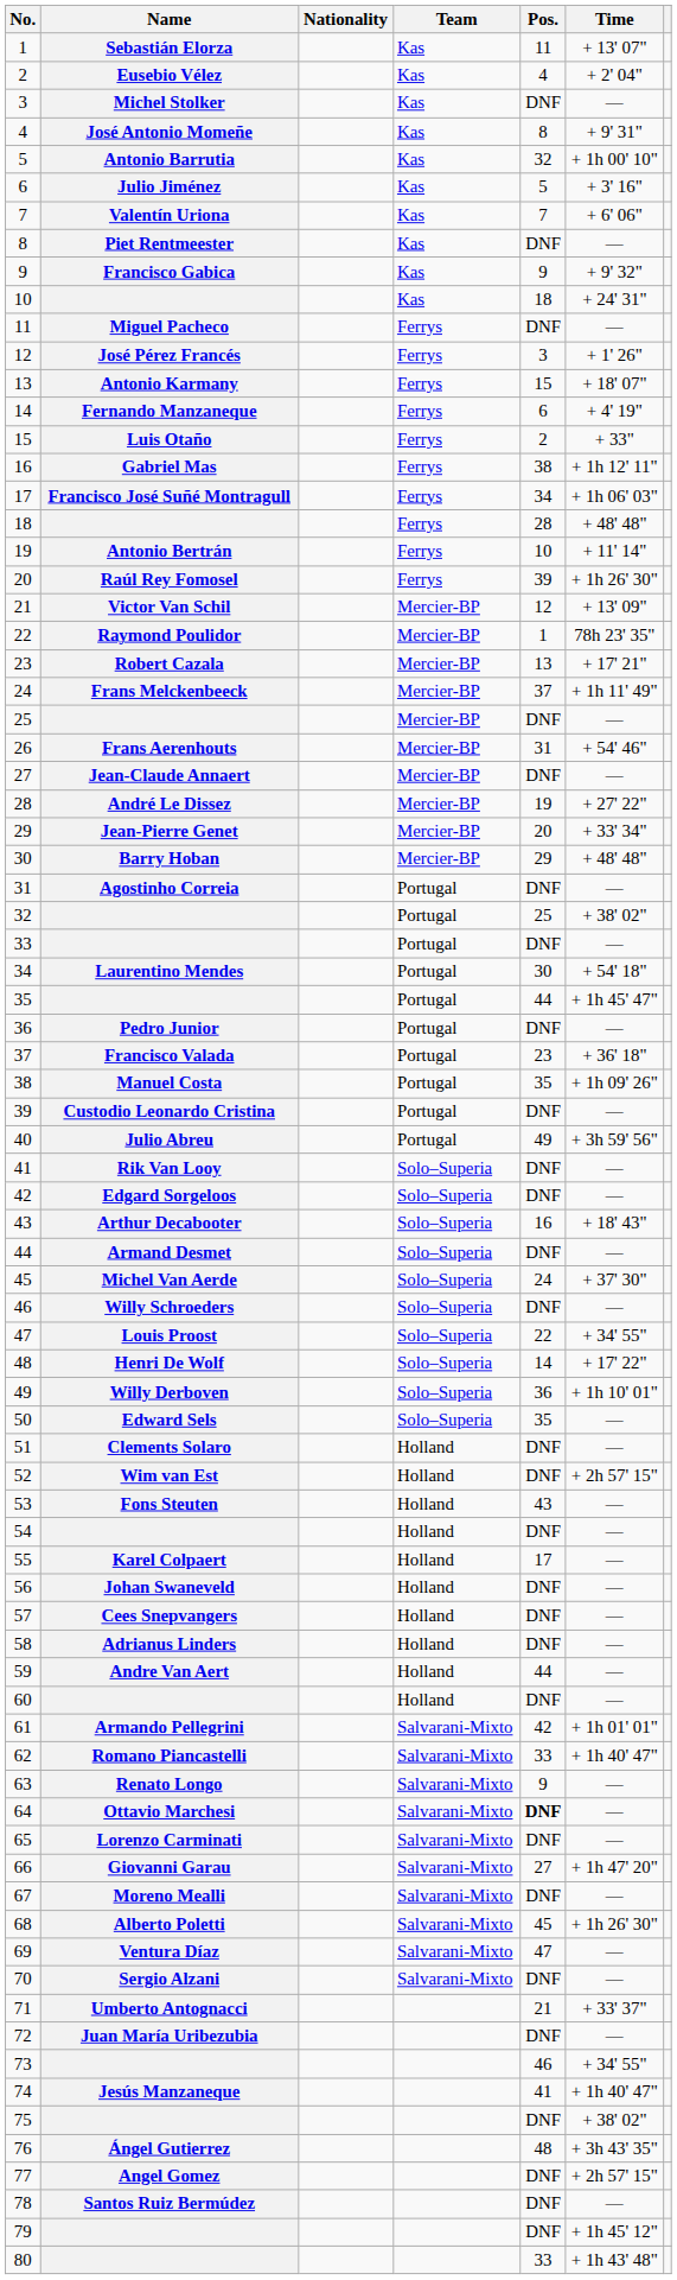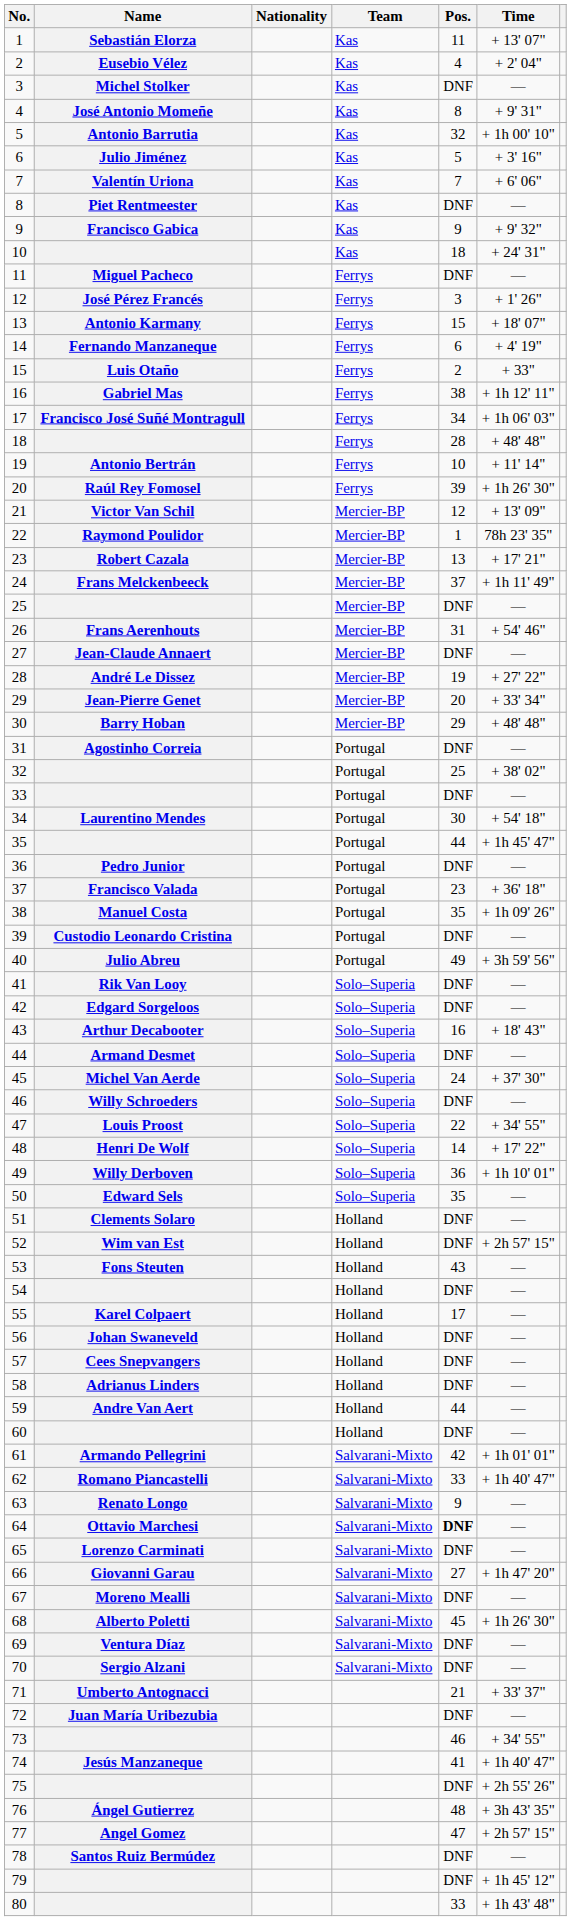69 | Pos.: 47 -> DNF
75 | Time: + 38' 02" -> + 2h 55' 26"
77 | Pos.: DNF -> 47
